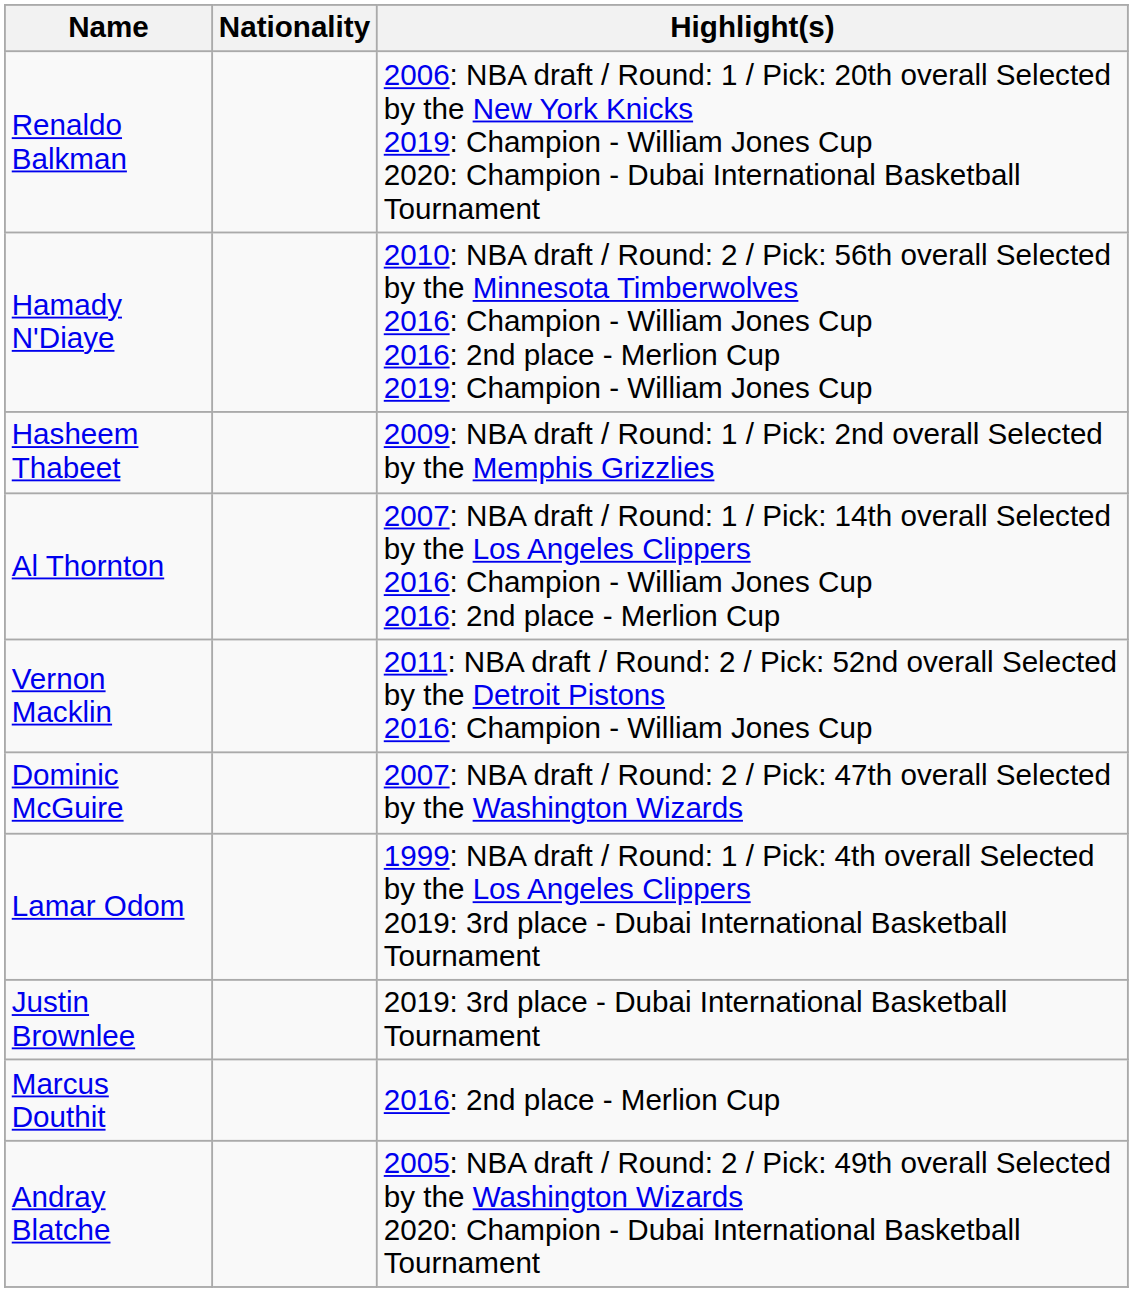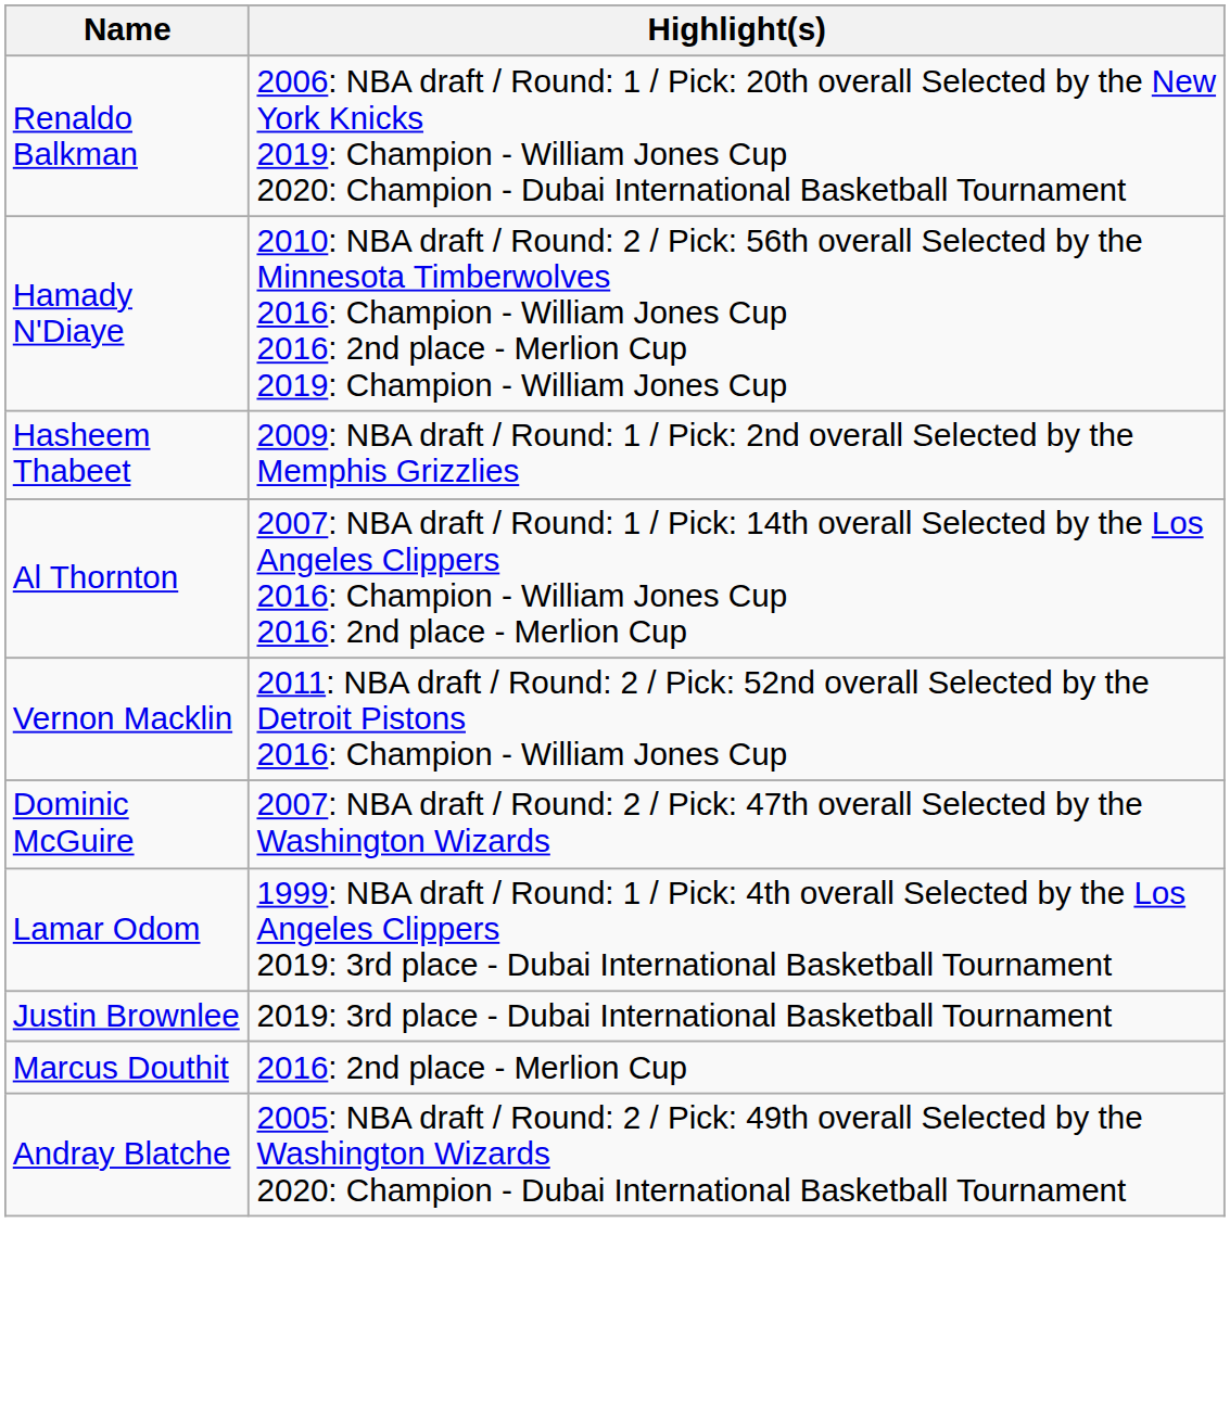- column: Nationality
